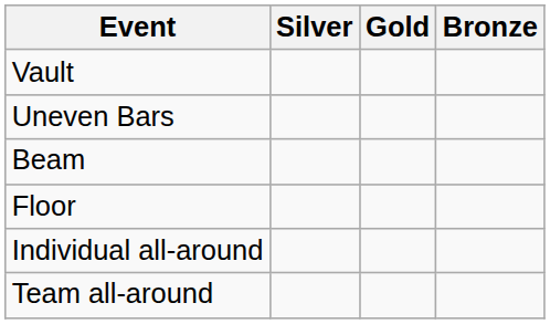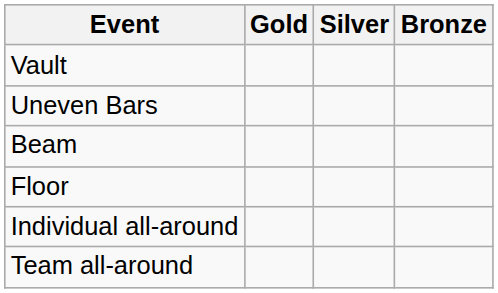columns swapped: Gold <-> Silver
